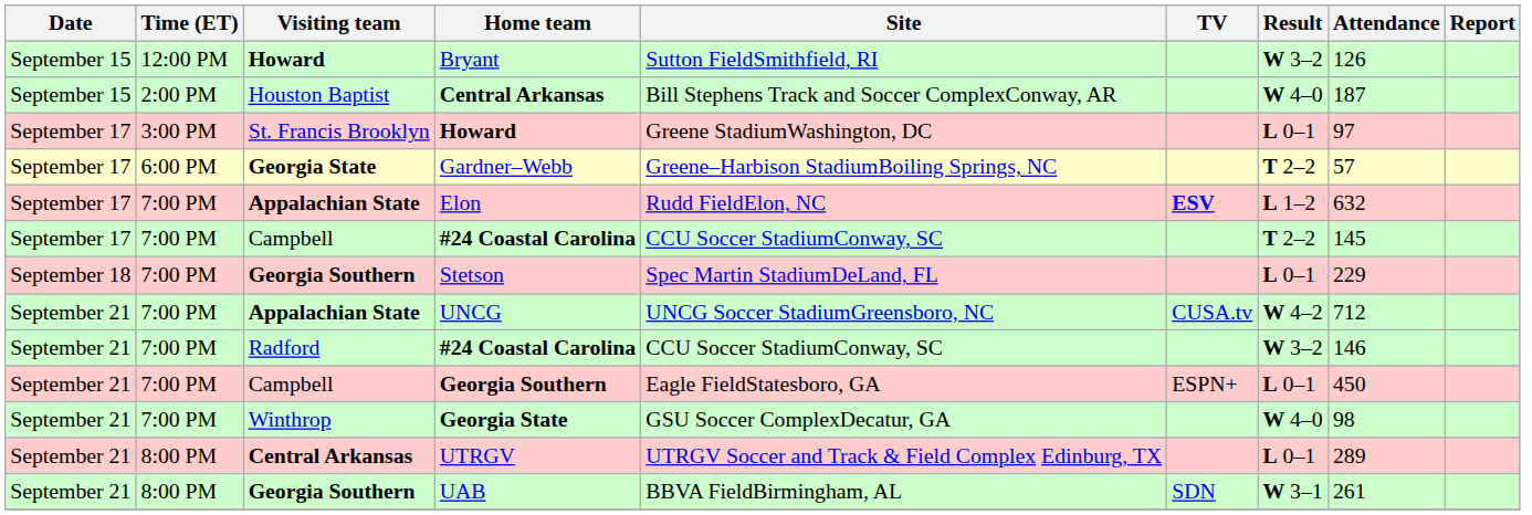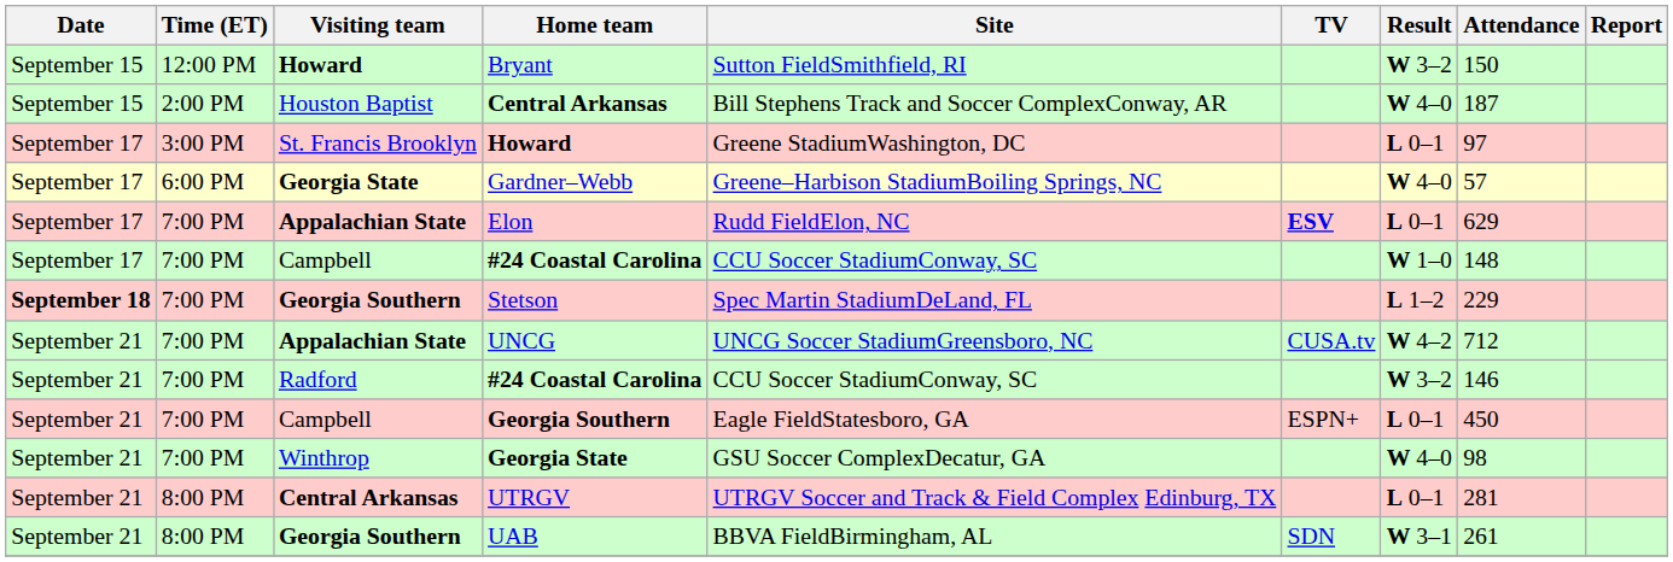Bryant | Attendance: 126 -> 150
Gardner–Webb | Result: T 2–2 -> W 4–0
Elon | Result: L 1–2 -> L 0–1
Elon | Attendance: 632 -> 629
Campbell / #24 Coastal Carolina | Result: T 2–2 -> W 1–0
Campbell / #24 Coastal Carolina | Attendance: 145 -> 148
Stetson | Date: normal -> bold
Stetson | Result: L 0–1 -> L 1–2
UTRGV | Attendance: 289 -> 281
